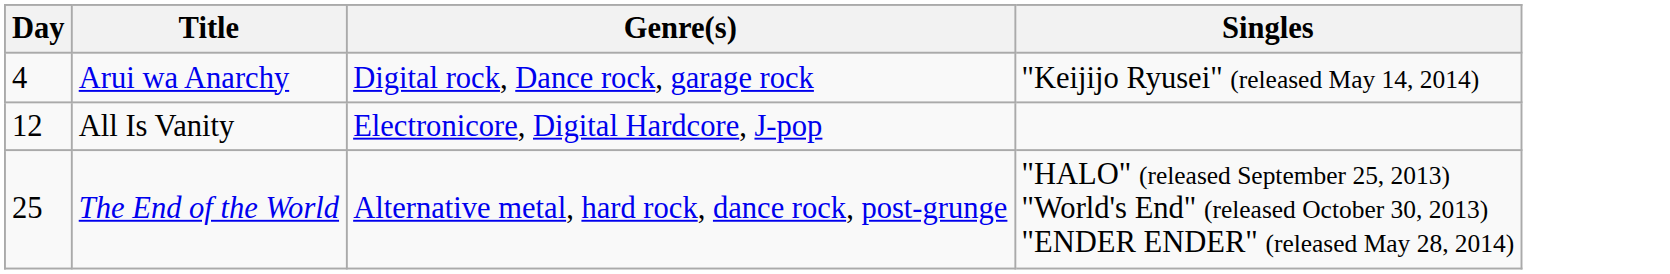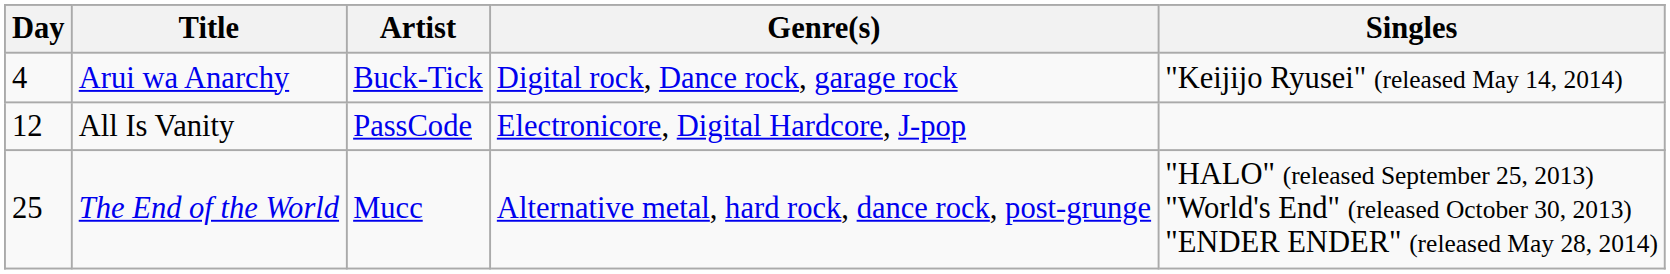+ column: Artist | Buck-Tick | PassCode | Mucc
